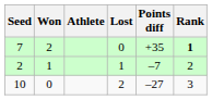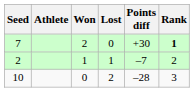columns swapped: Athlete <-> Won
7 | Points diff: +35 -> +30
10 | Points diff: –27 -> –28
